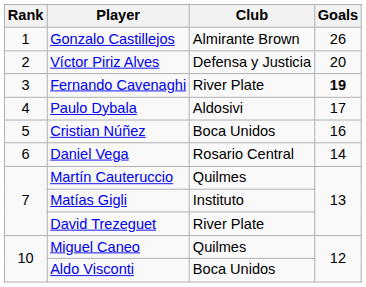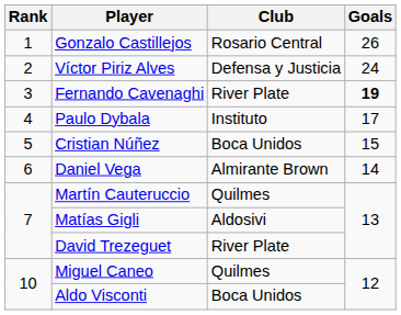Gonzalo Castillejos | Club: Almirante Brown -> Rosario Central
Víctor Piriz Alves | Goals: 20 -> 24
Paulo Dybala | Club: Aldosivi -> Instituto
Cristian Núñez | Goals: 16 -> 15
Daniel Vega | Club: Rosario Central -> Almirante Brown
Matías Gigli | Club: Instituto -> Aldosivi
